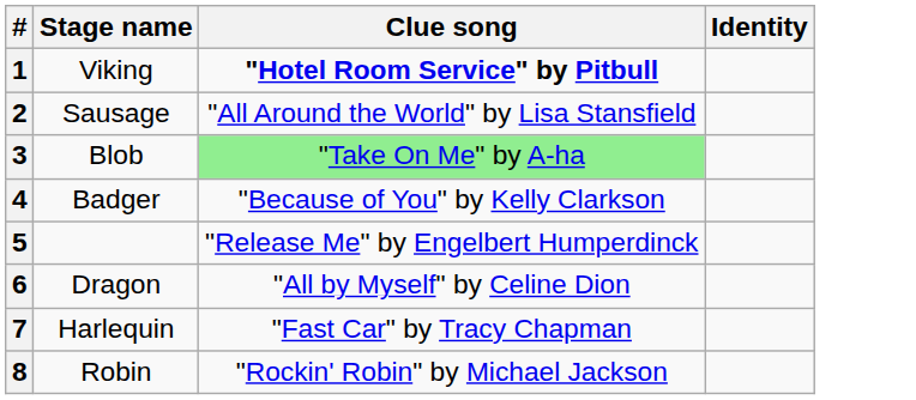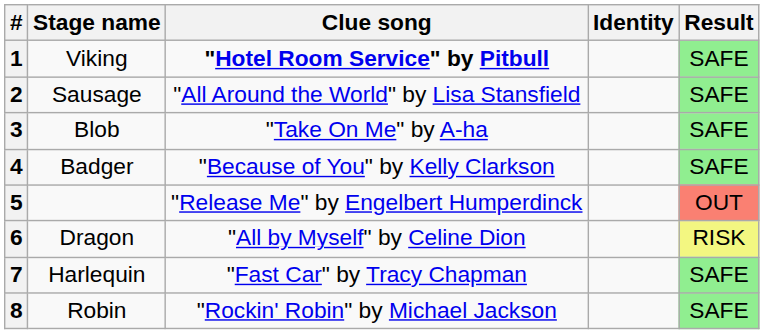+ column: Result | SAFE | SAFE | SAFE | SAFE | OUT | RISK | SAFE | SAFE
3 | Clue song: lightgreen background -> no background
